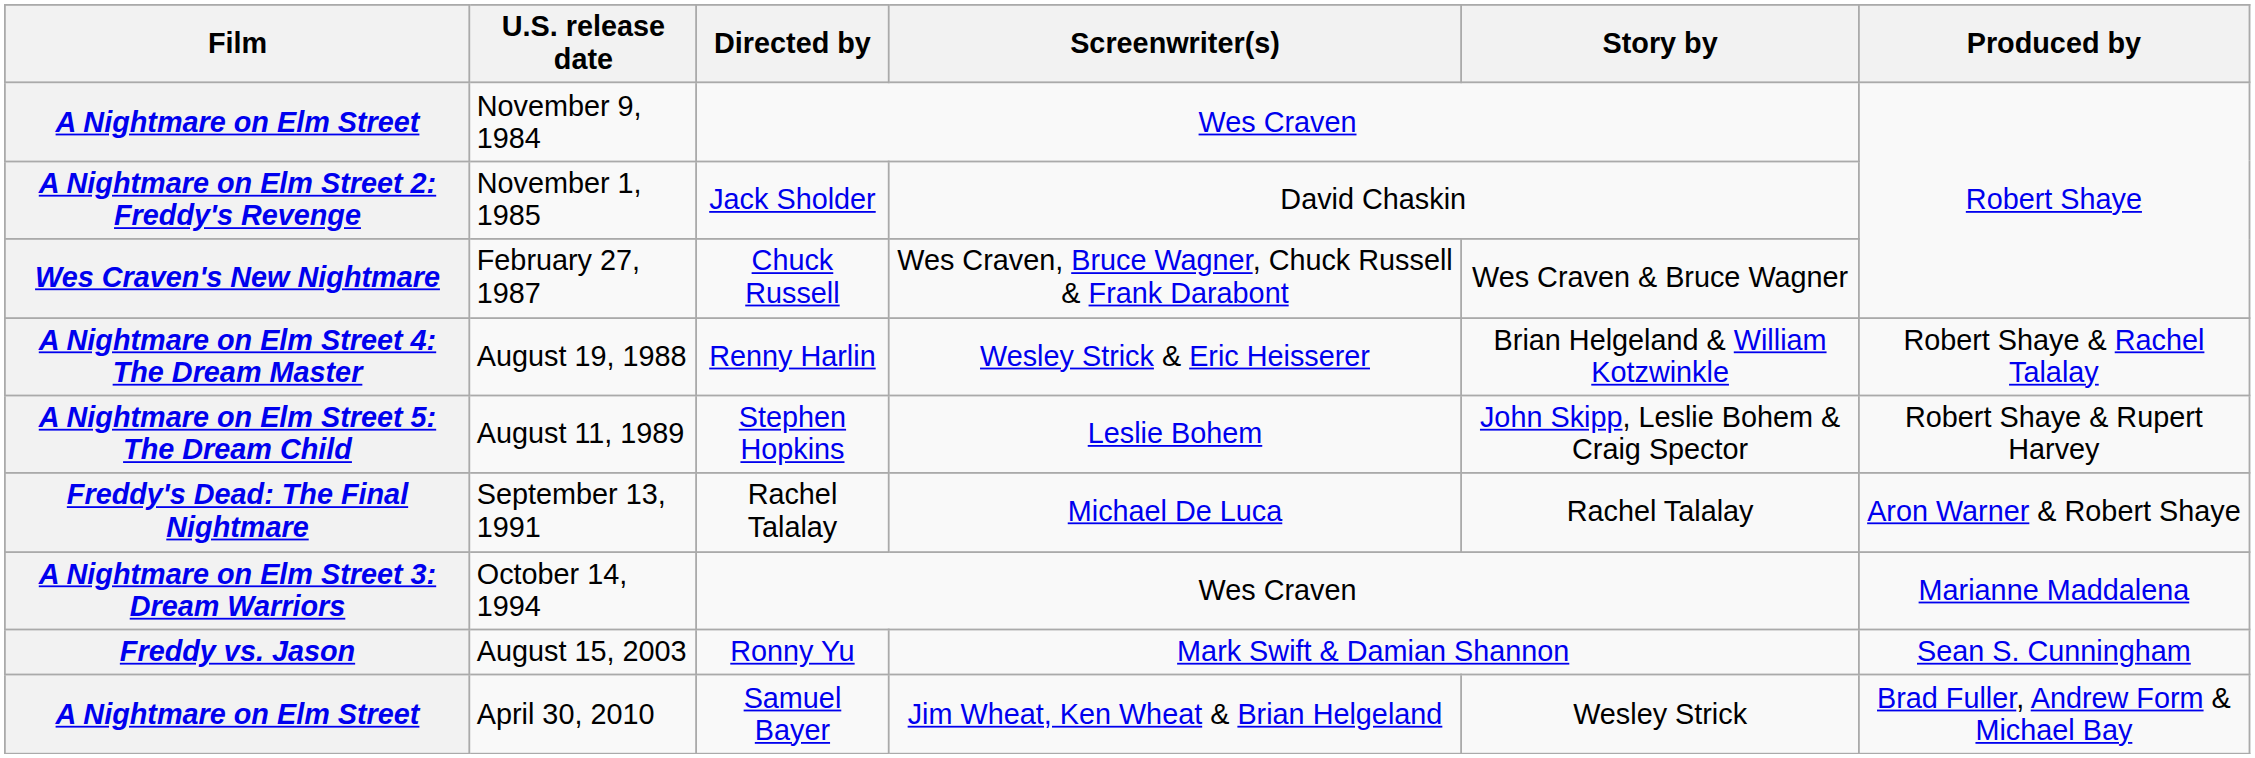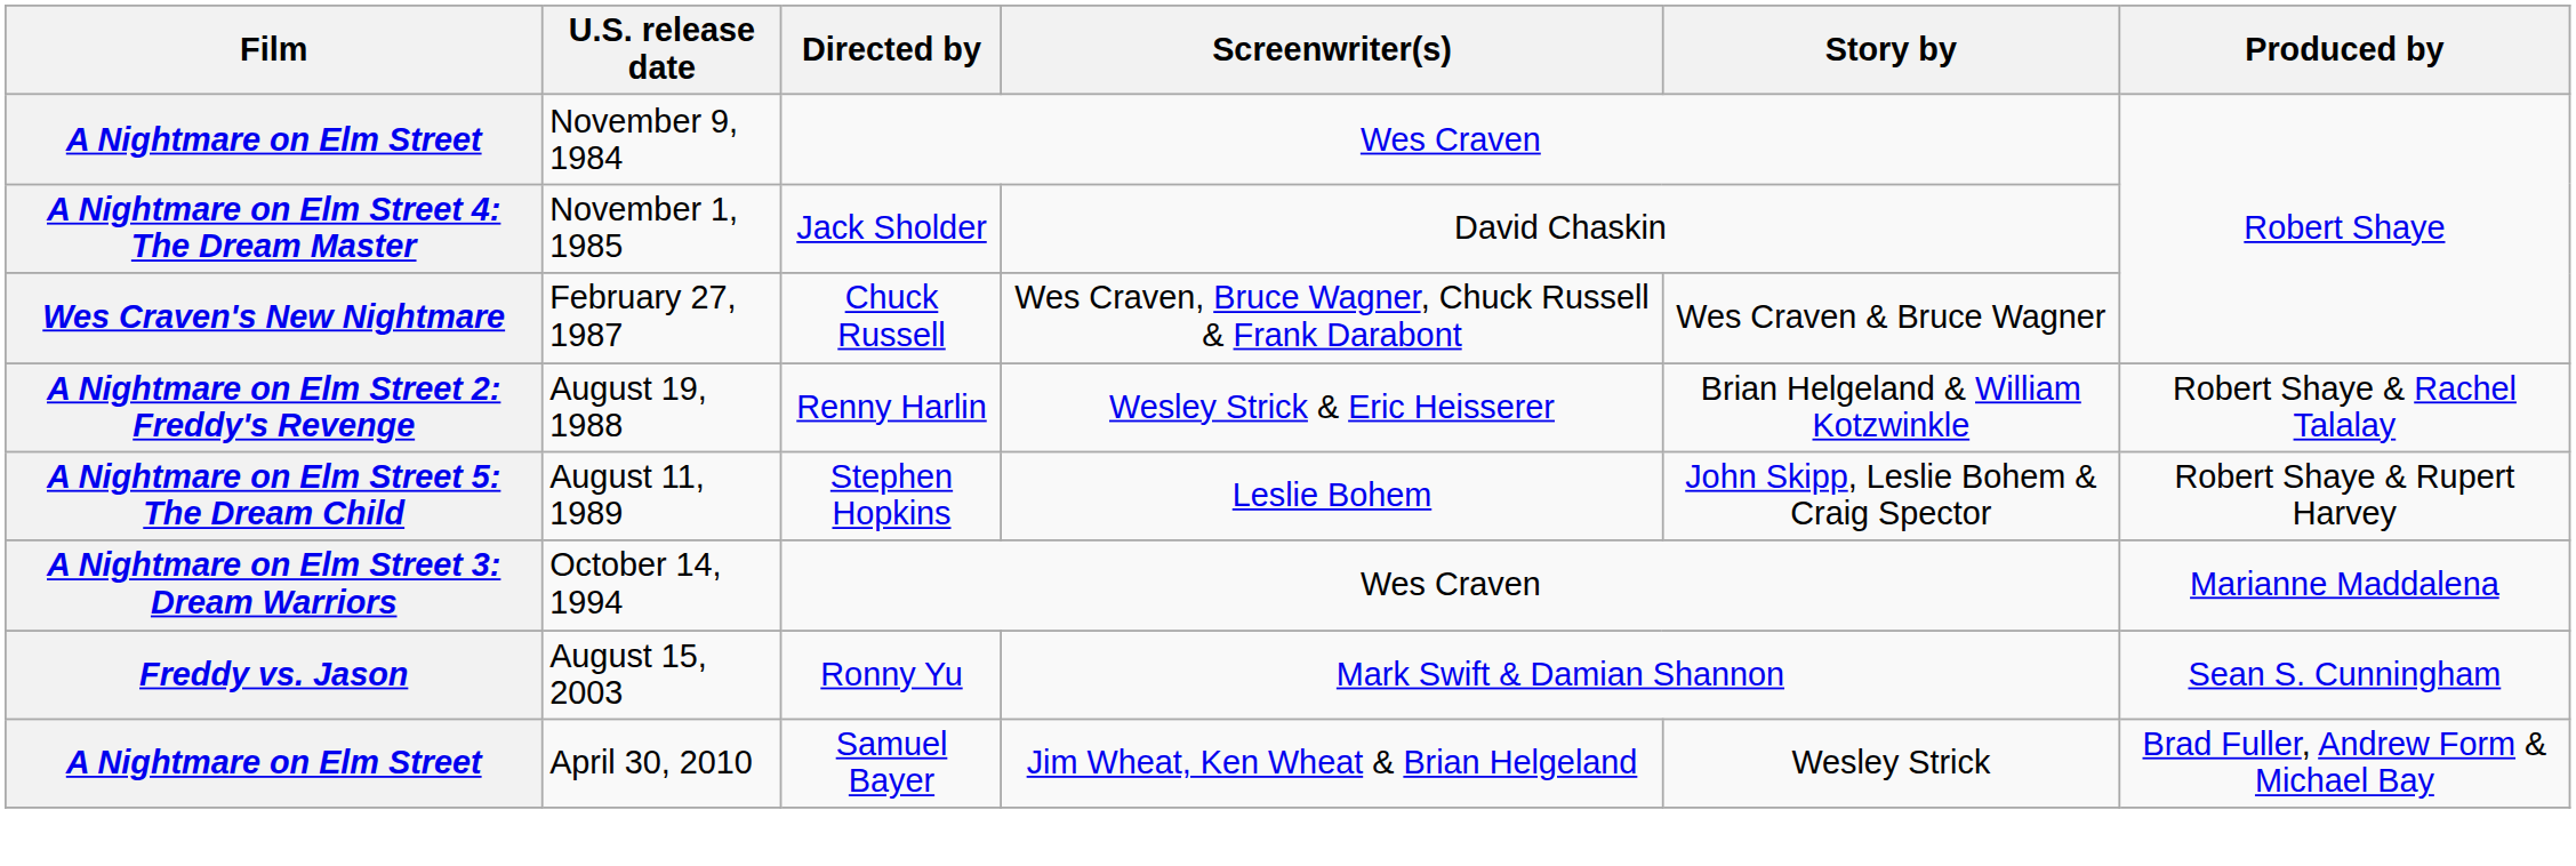November 1, 1985 | Film: A Nightmare on Elm Street 2: Freddy's Revenge -> A Nightmare on Elm Street 4: The Dream Master
August 19, 1988 | Film: A Nightmare on Elm Street 4: The Dream Master -> A Nightmare on Elm Street 2: Freddy's Revenge
- row: Freddy's Dead: The Final Nightmare | September 13, 1991 | Rachel Talalay | Michael De Luca | Rachel Talalay | Aron Warner & Robert Shaye
